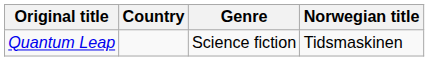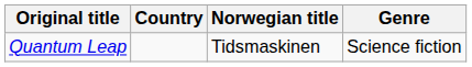columns swapped: Norwegian title <-> Genre
